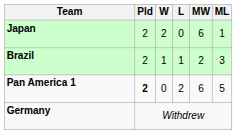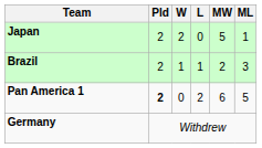Japan | MW: 6 -> 5
